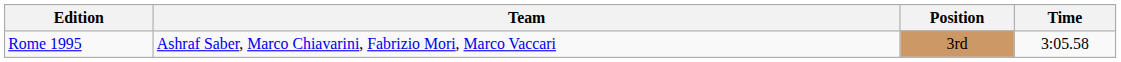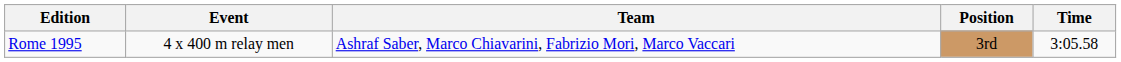+ column: Event | 4 x 400 m relay men
